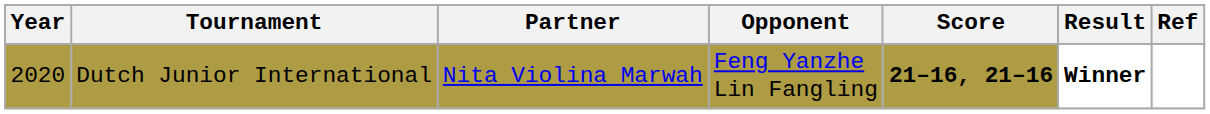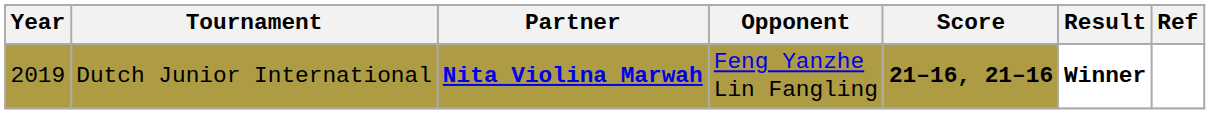Dutch Junior International | Year: 2020 -> 2019
Dutch Junior International | Partner: normal -> bold
